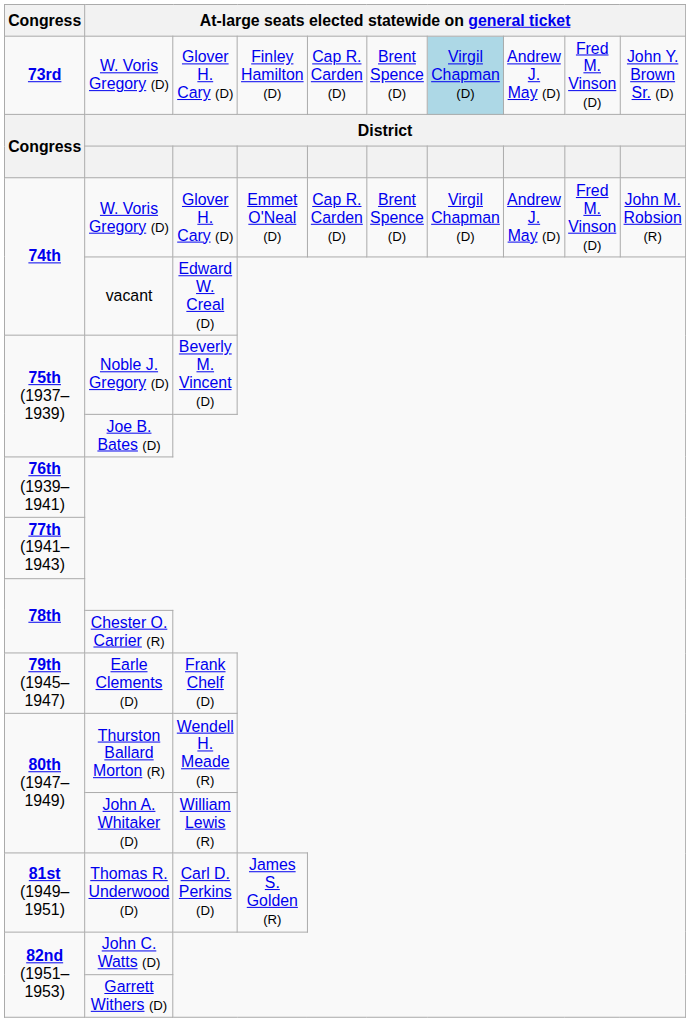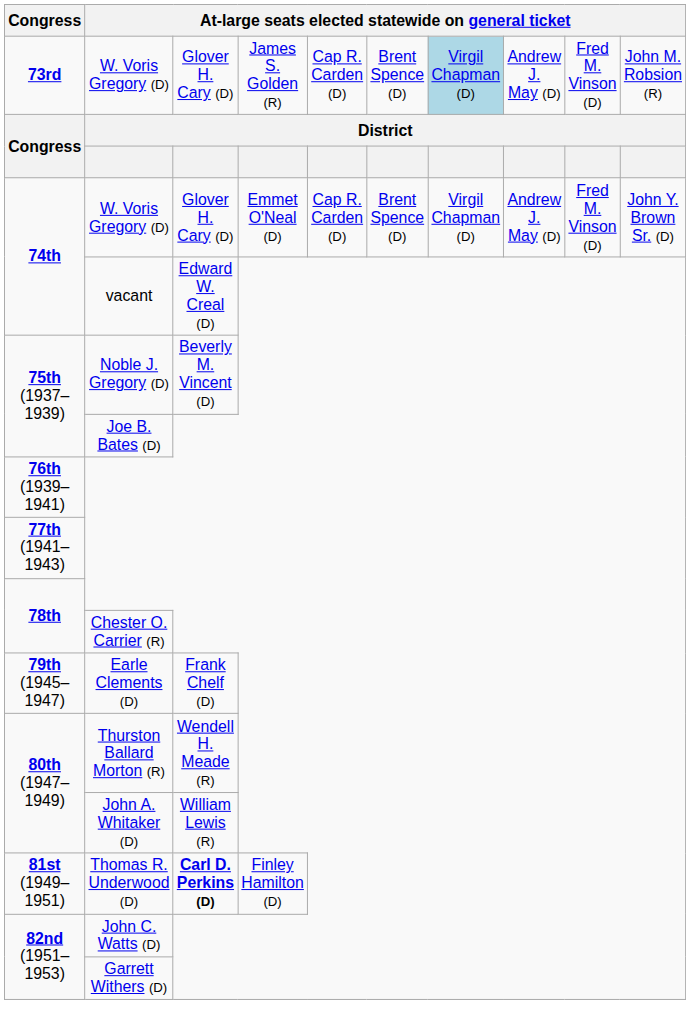73rd / W. Voris Gregory (D) | column 4: Finley Hamilton (D) -> James S. Golden (R)
73rd / W. Voris Gregory (D) | column 10: John Y. Brown Sr. (D) -> John M. Robsion (R)
74th / W. Voris Gregory (D) | column 10: John M. Robsion (R) -> John Y. Brown Sr. (D)
Thomas R. Underwood (D) | column 3: normal -> bold
Thomas R. Underwood (D) | column 4: James S. Golden (R) -> Finley Hamilton (D)
